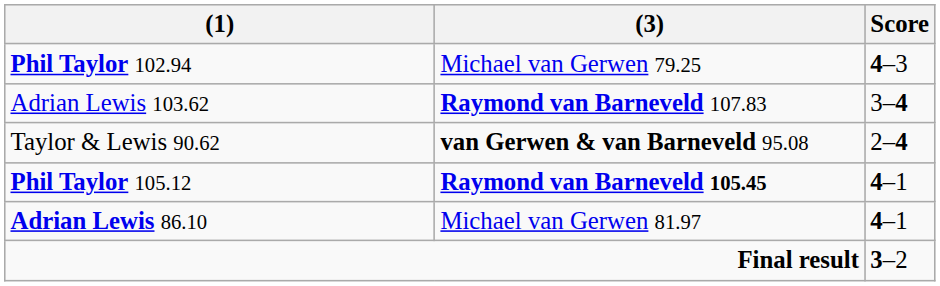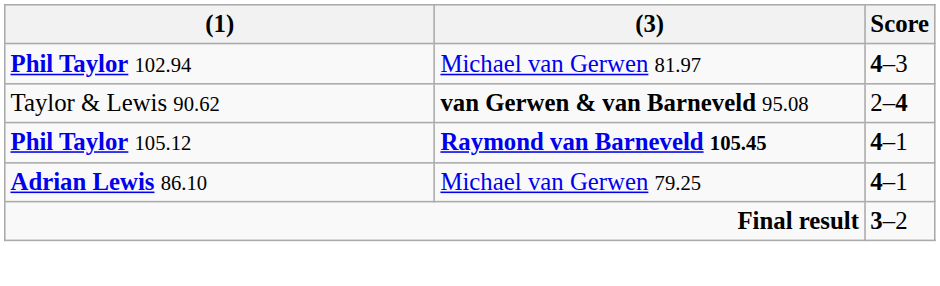Phil Taylor 102.94 | (3): Michael van Gerwen 79.25 -> Michael van Gerwen 81.97
- row: Adrian Lewis 103.62 | Raymond van Barneveld 107.83 | 3–4
Adrian Lewis 86.10 | (3): Michael van Gerwen 81.97 -> Michael van Gerwen 79.25
